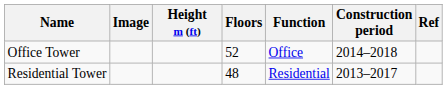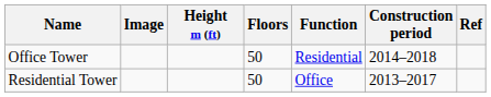Office Tower | Floors: 52 -> 50
Office Tower | Function: Office -> Residential
Residential Tower | Floors: 48 -> 50
Residential Tower | Function: Residential -> Office
